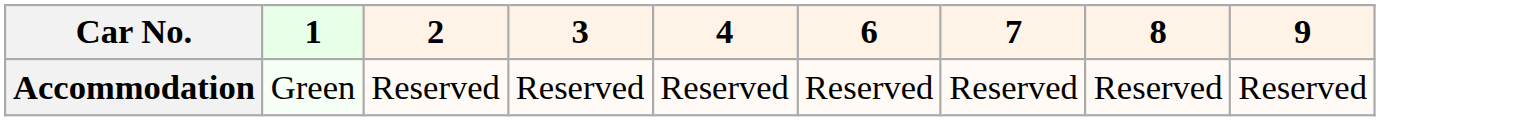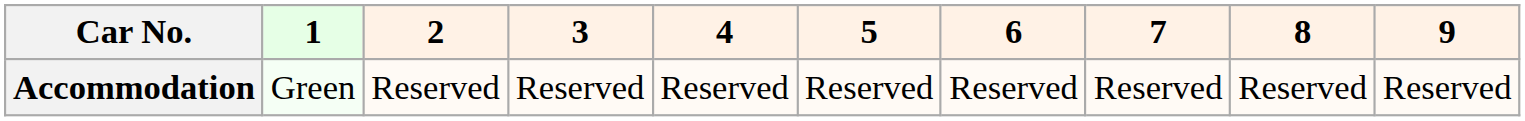+ column: 5 | Reserved
